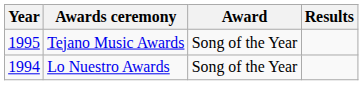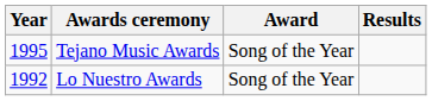Lo Nuestro Awards | Year: 1994 -> 1992
